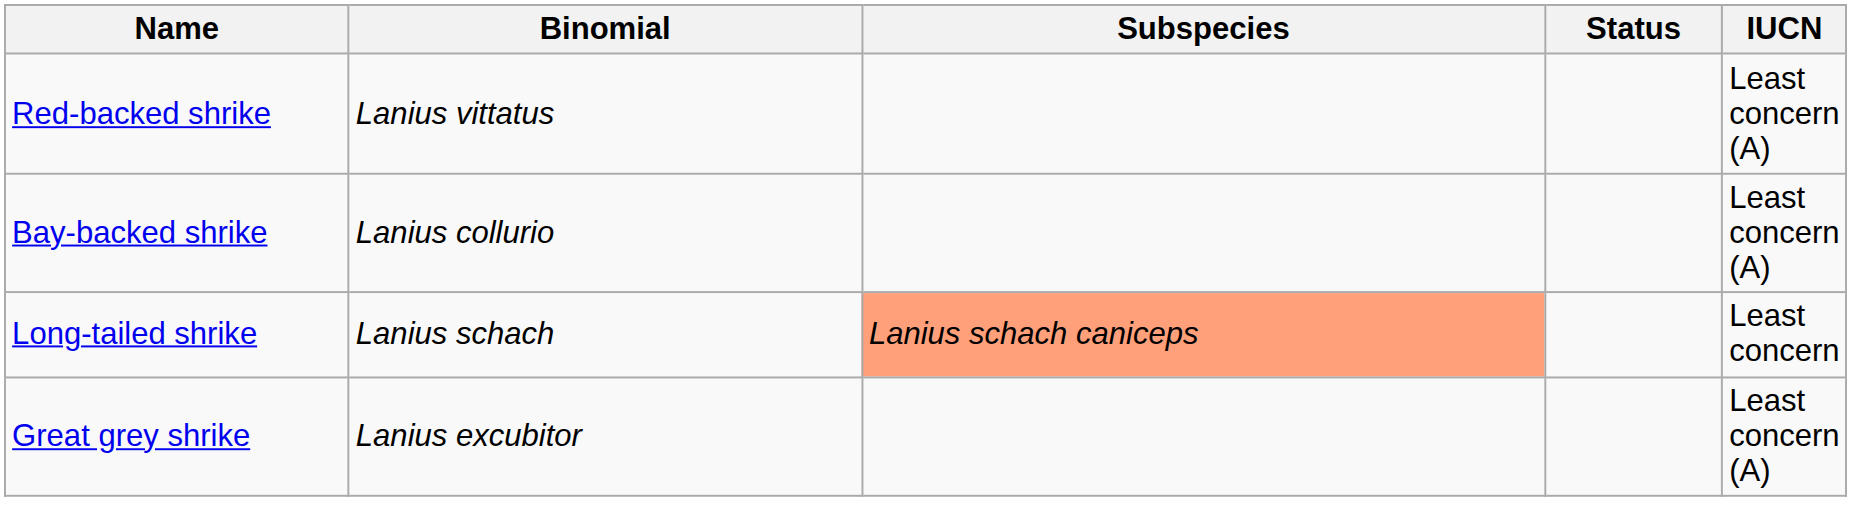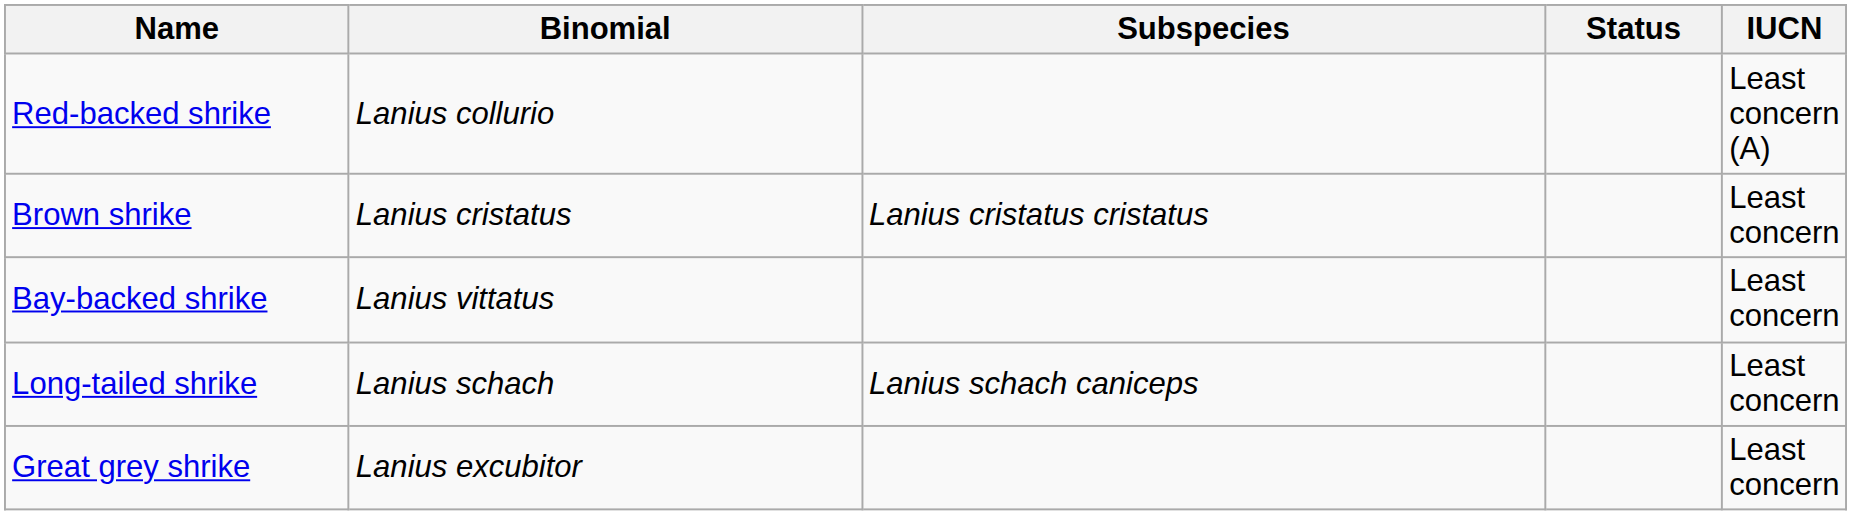Red-backed shrike | Binomial: Lanius vittatus -> Lanius collurio
+ row: Brown shrike | Lanius cristatus | Lanius cristatus cristatus | Least concern
Bay-backed shrike | Binomial: Lanius collurio -> Lanius vittatus
Bay-backed shrike | IUCN: Least concern (A) -> Least concern
Long-tailed shrike | Subspecies: lightsalmon background -> no background
Great grey shrike | IUCN: Least concern (A) -> Least concern
